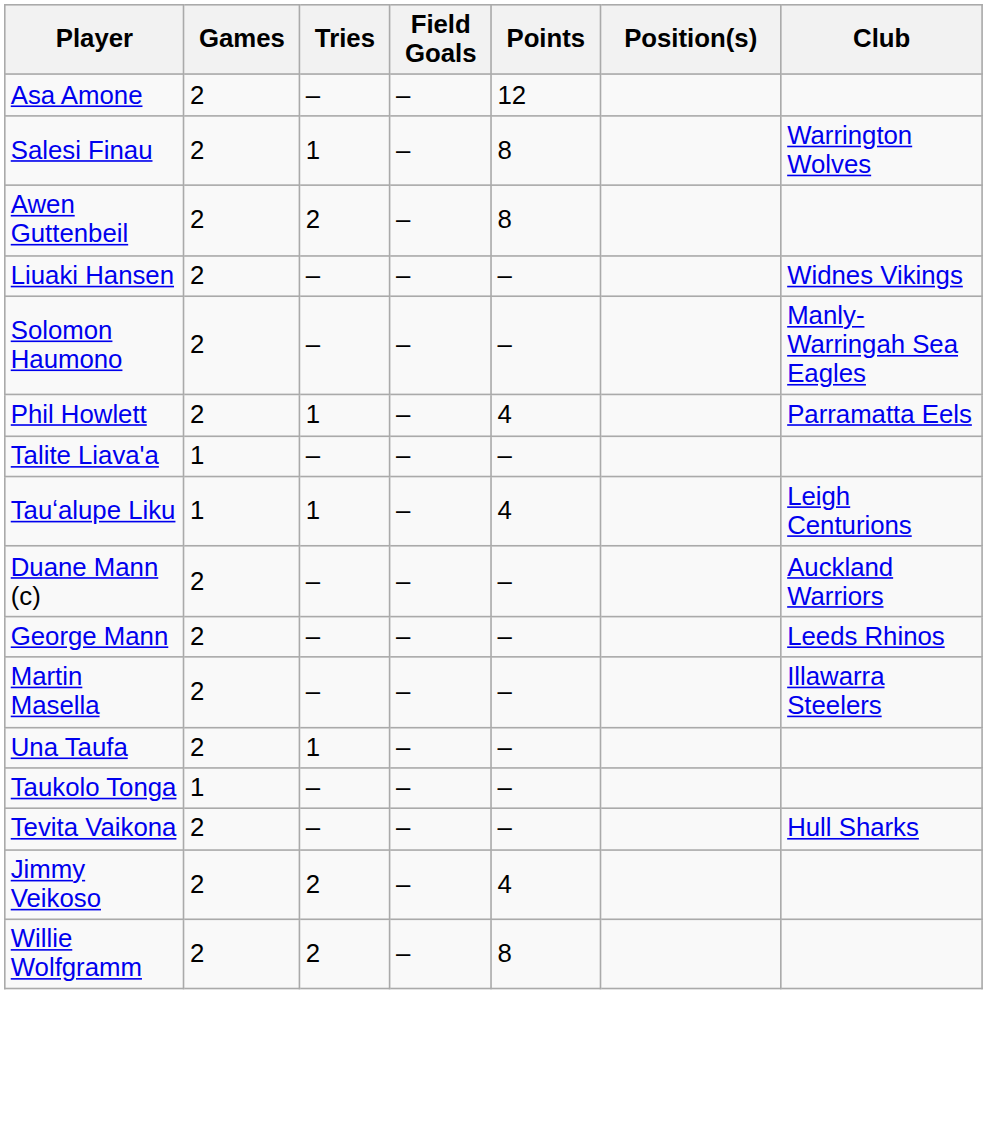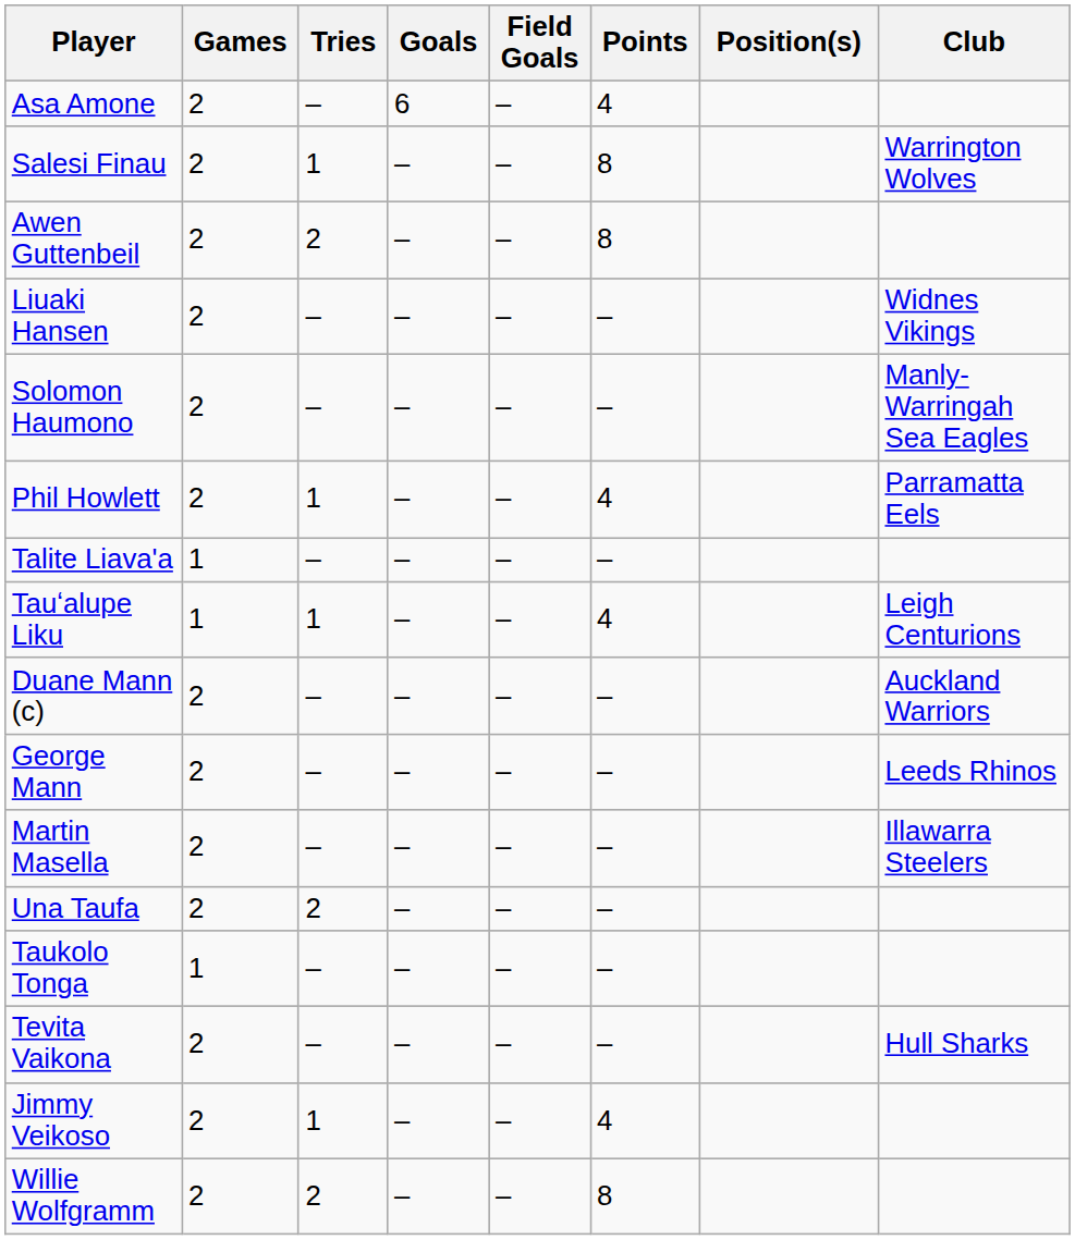+ column: Goals | 6 | – | – | – | – | – | – | – | – | – | – | – | – | – | – | –
Asa Amone | Points: 12 -> 4
Una Taufa | Tries: 1 -> 2
Jimmy Veikoso | Tries: 2 -> 1
